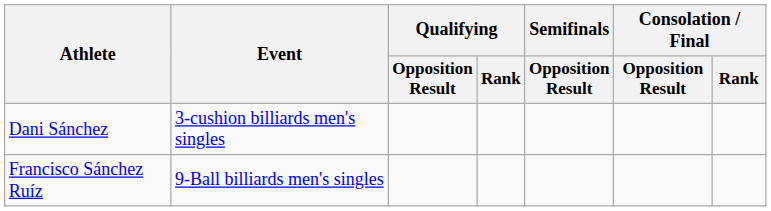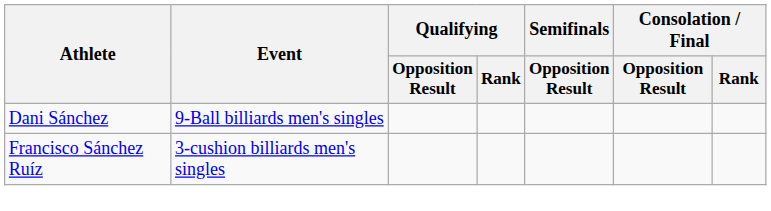Dani Sánchez | Event: 3-cushion billiards men's singles -> 9-Ball billiards men's singles
Francisco Sánchez Ruíz | Event: 9-Ball billiards men's singles -> 3-cushion billiards men's singles
